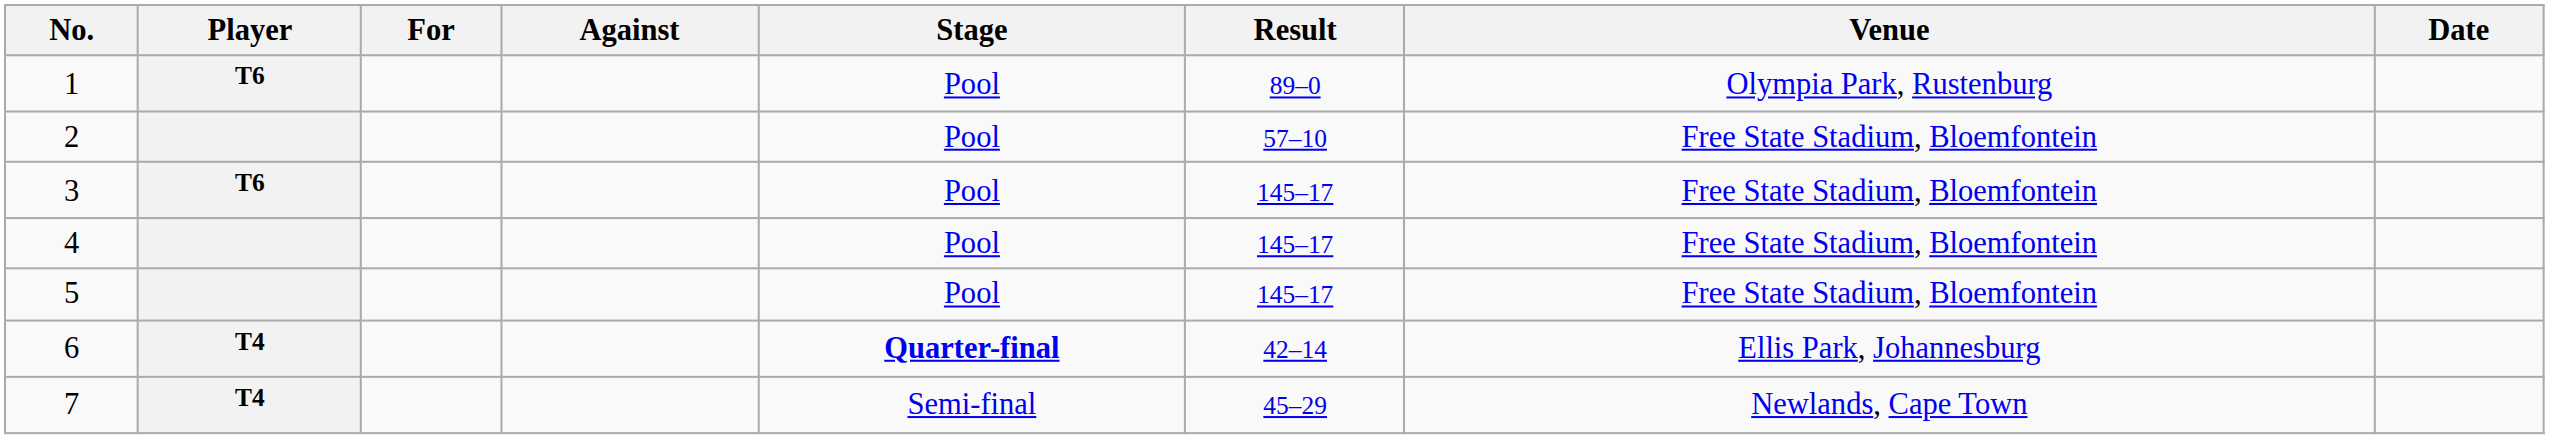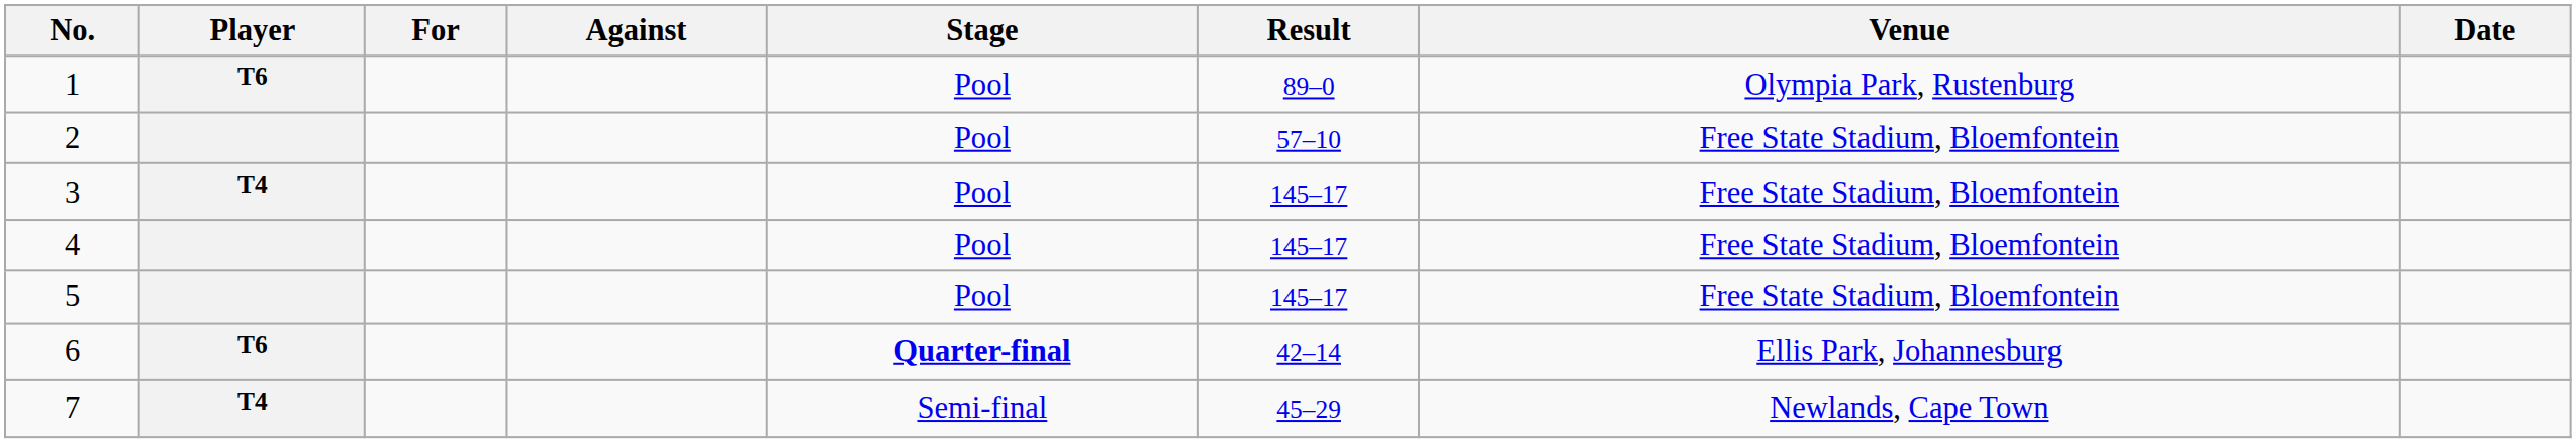3 | Player: T6 -> T4
6 | Player: T4 -> T6
